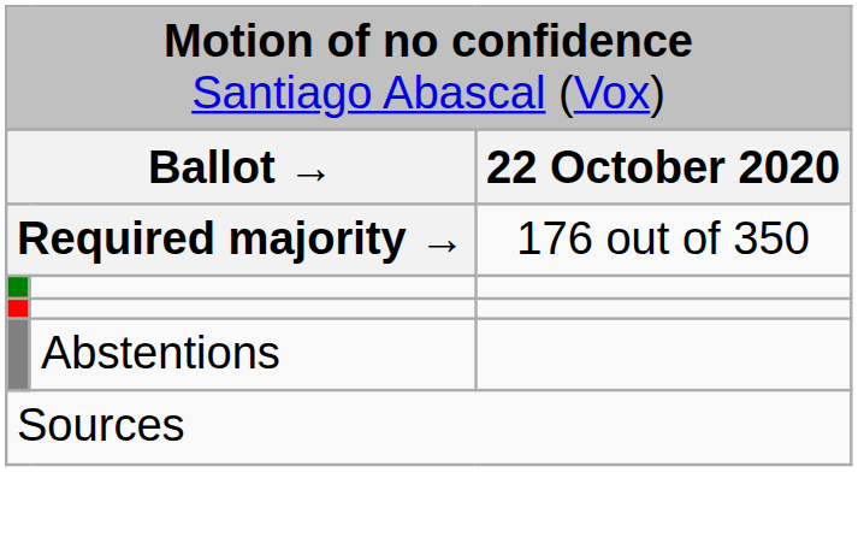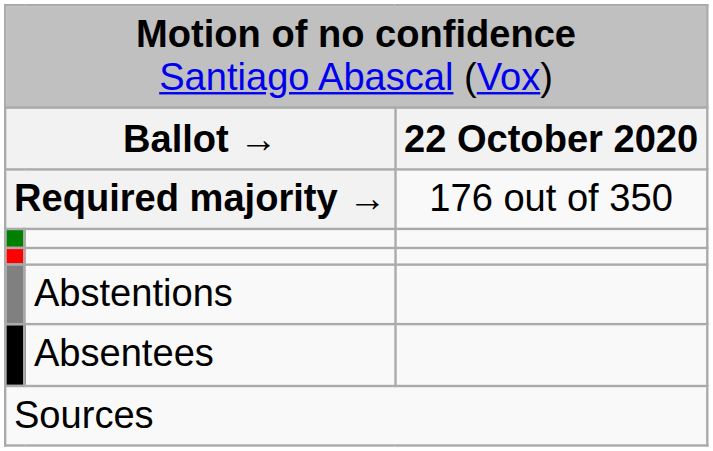+ row: Absentees
